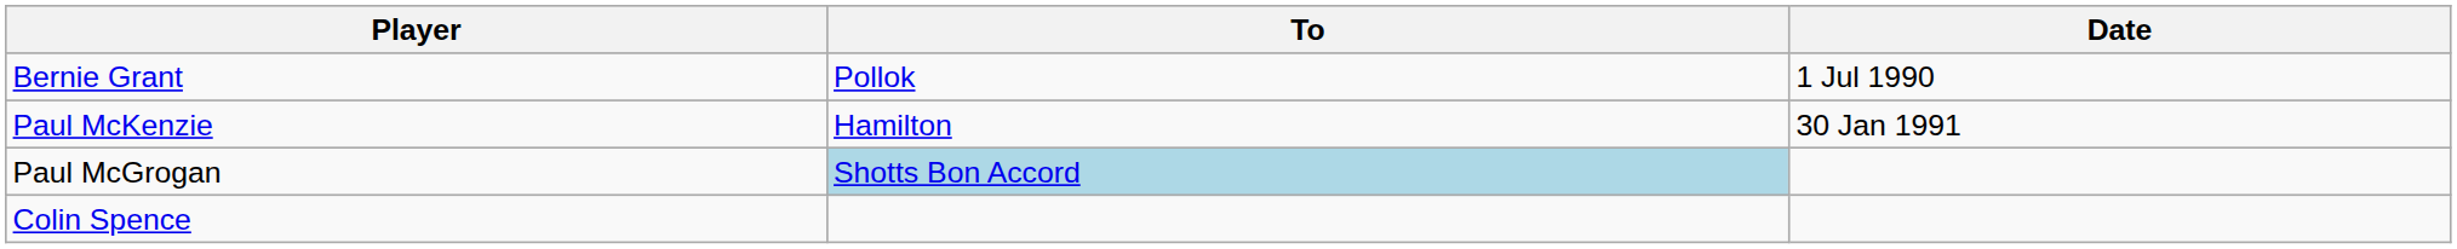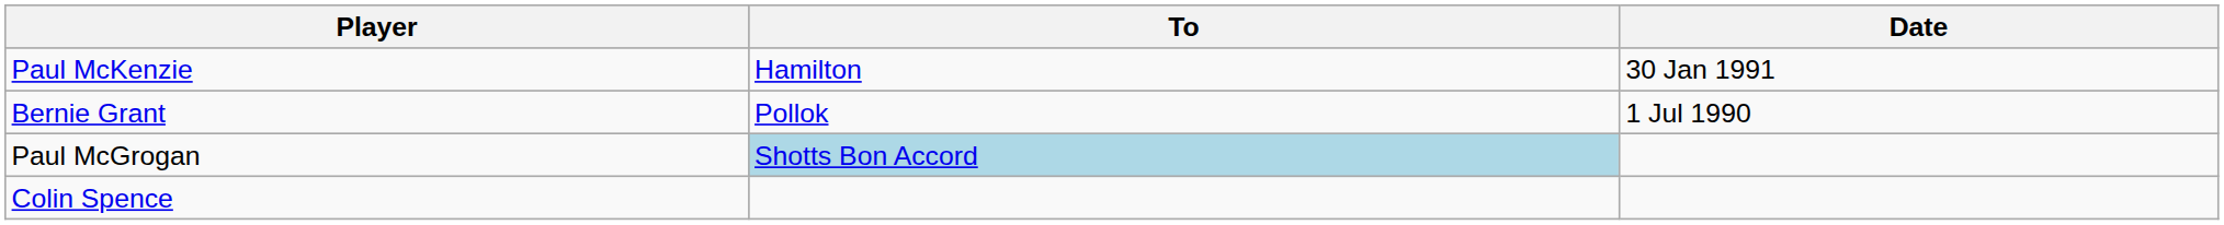rows swapped: Bernie Grant <-> Paul McKenzie
